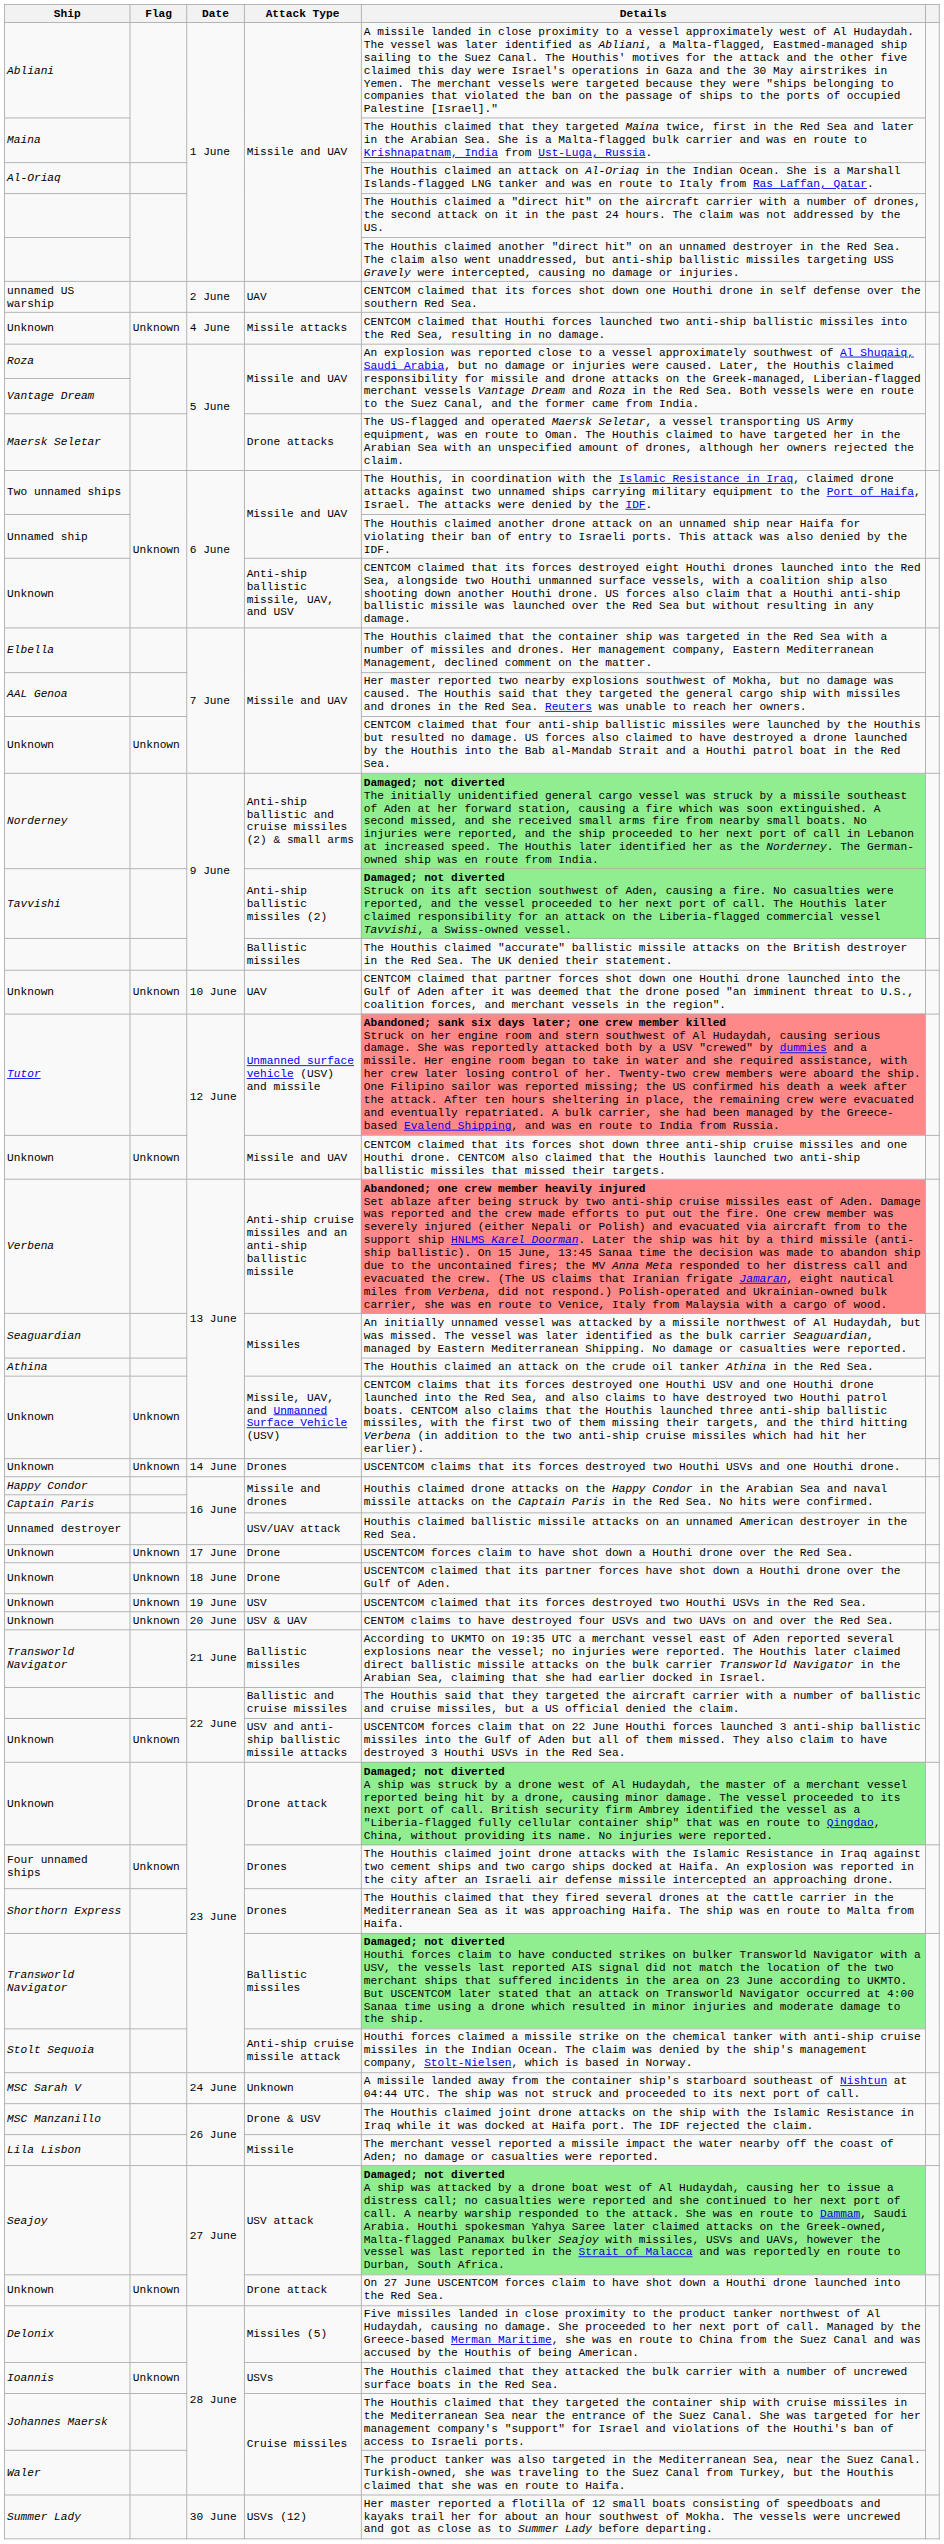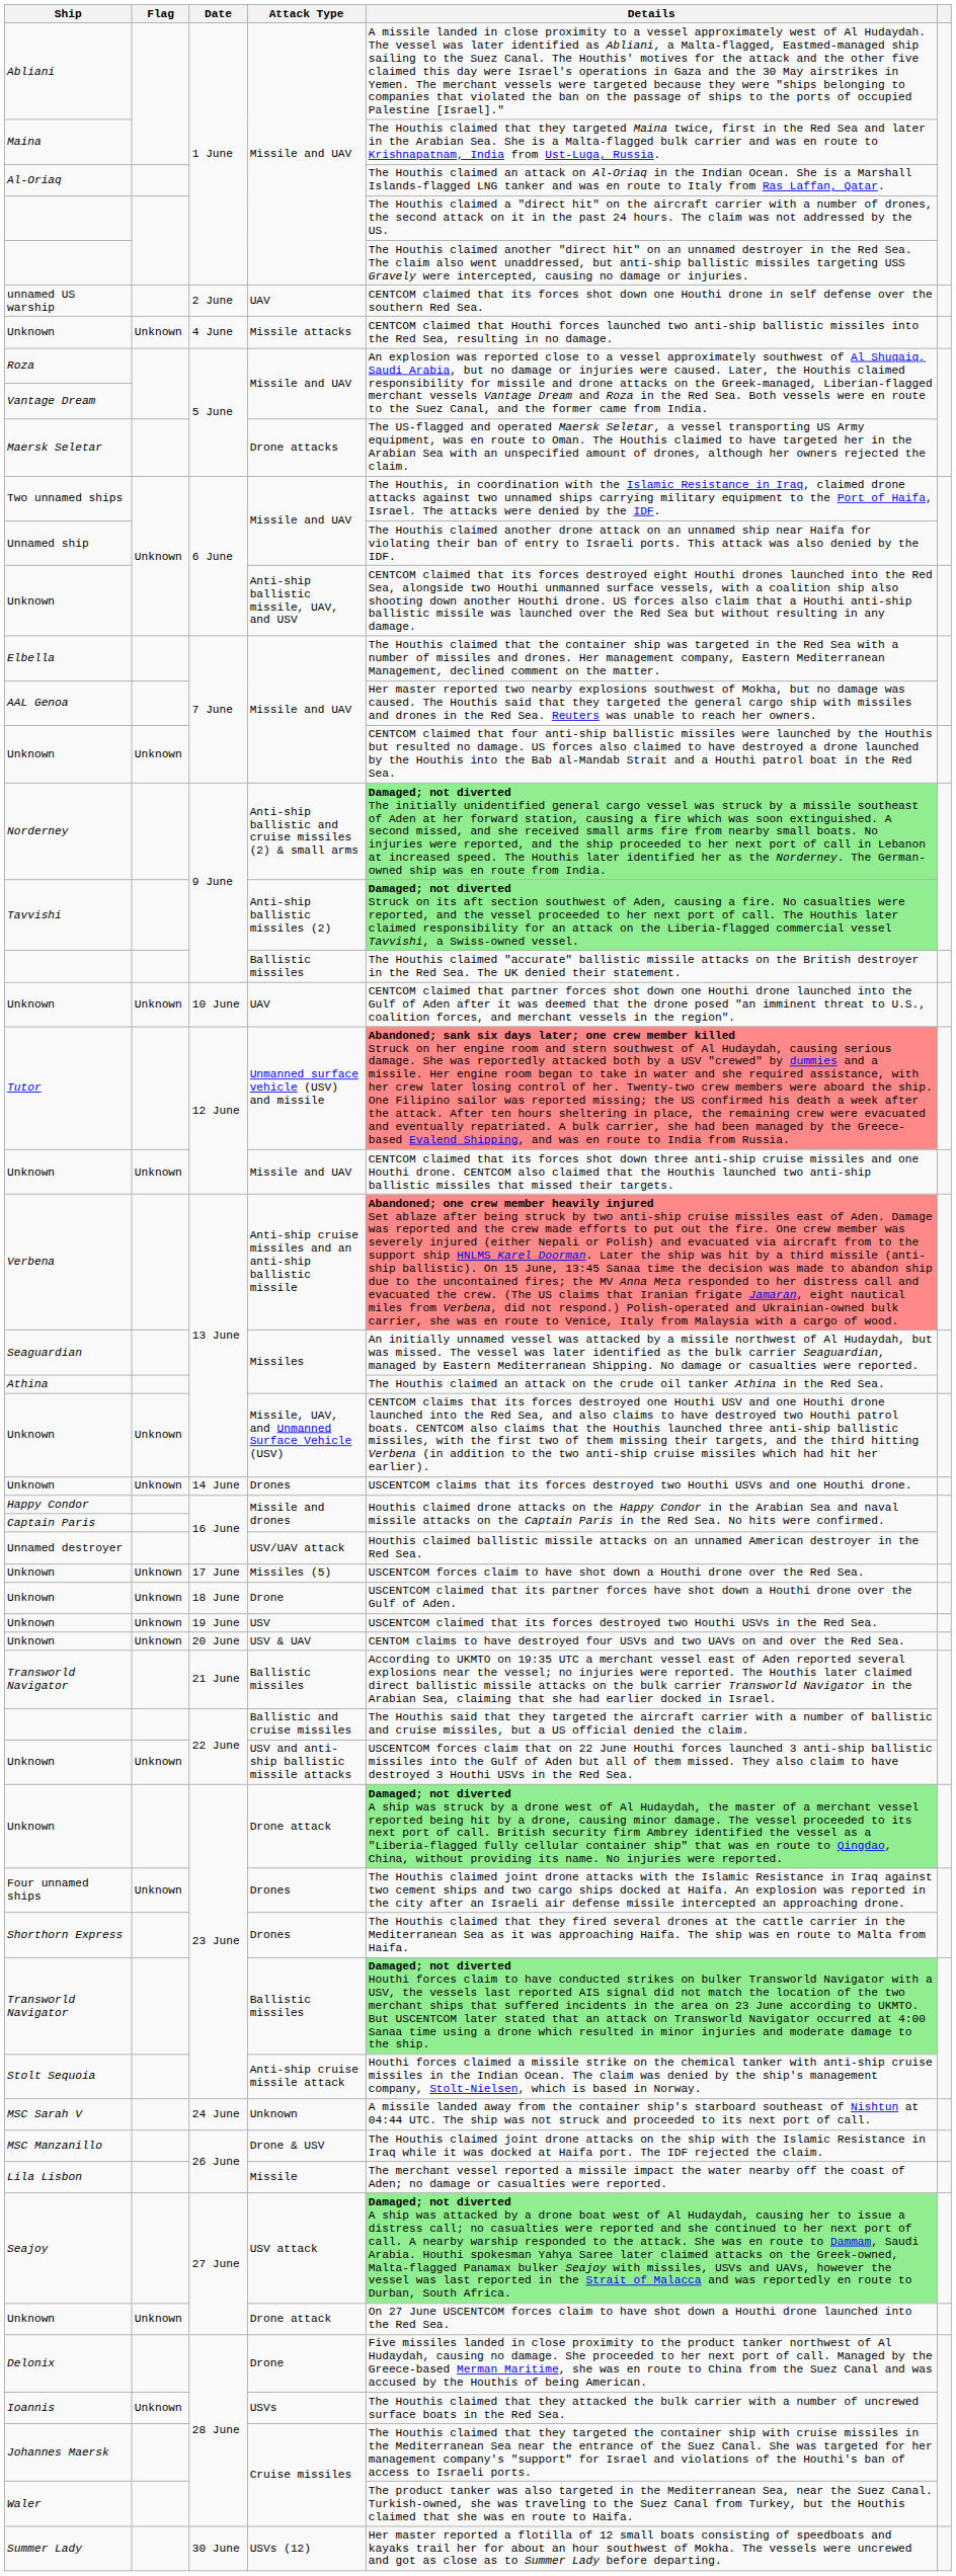Unknown / 17 June | Attack Type: Drone -> Missiles (5)
Delonix | Attack Type: Missiles (5) -> Drone
